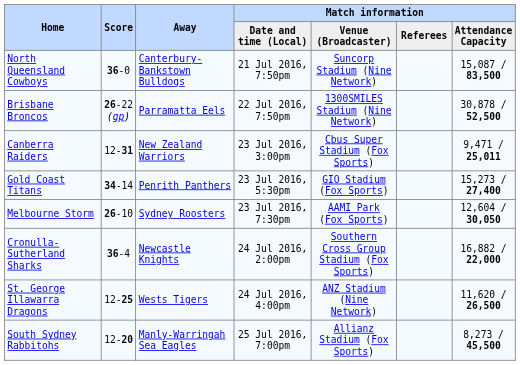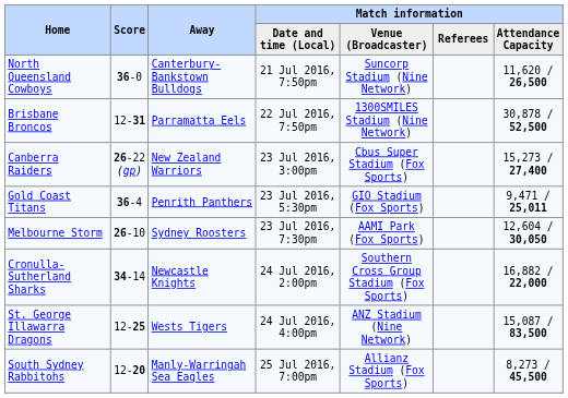North Queensland Cowboys | Match information / Attendance Capacity: 15,087 / 83,500 -> 11,620 / 26,500
Brisbane Broncos | Score: 26-22 (gp) -> 12-31
Canberra Raiders | Score: 12-31 -> 26-22 (gp)
Canberra Raiders | Match information / Attendance Capacity: 9,471 / 25,011 -> 15,273 / 27,400
Gold Coast Titans | Score: 34-14 -> 36-4
Gold Coast Titans | Match information / Attendance Capacity: 15,273 / 27,400 -> 9,471 / 25,011
Cronulla-Sutherland Sharks | Score: 36-4 -> 34-14
St. George Illawarra Dragons | Match information / Attendance Capacity: 11,620 / 26,500 -> 15,087 / 83,500
